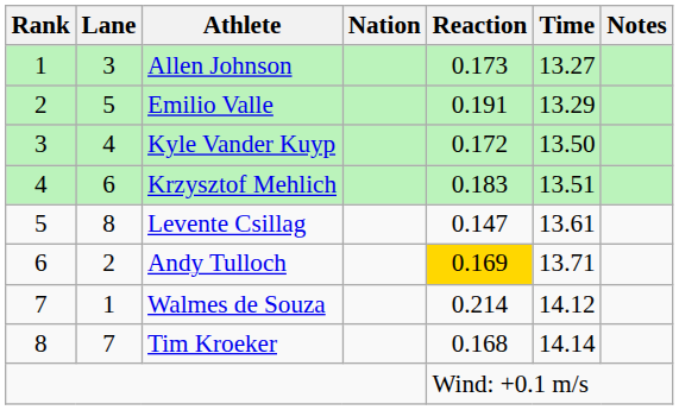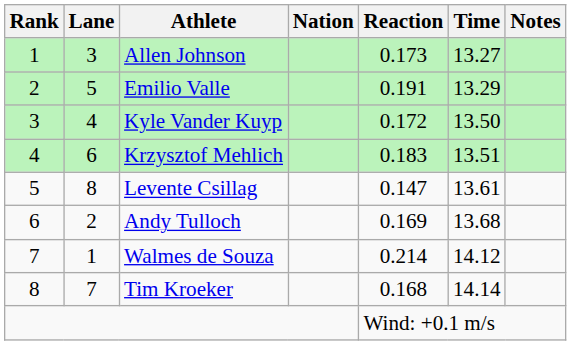Andy Tulloch | Reaction: gold background -> no background
Andy Tulloch | Time: 13.71 -> 13.68
